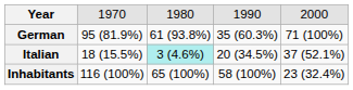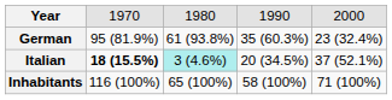German | column 5: 71 (100%) -> 23 (32.4%)
Italian | column 2: normal -> bold
Inhabitants | column 5: 23 (32.4%) -> 71 (100%)
